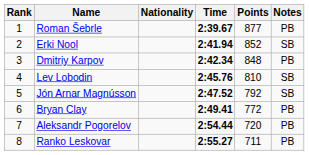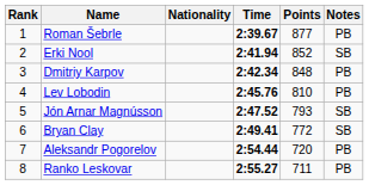Lev Lobodin | Notes: SB -> PB
Jón Arnar Magnússon | Points: 792 -> 793
Bryan Clay | Notes: PB -> SB
